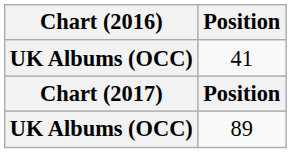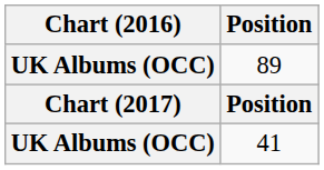rows swapped: 41 <-> 89
